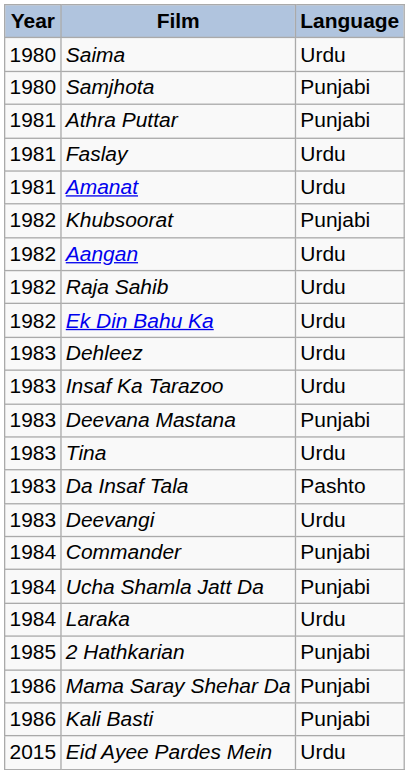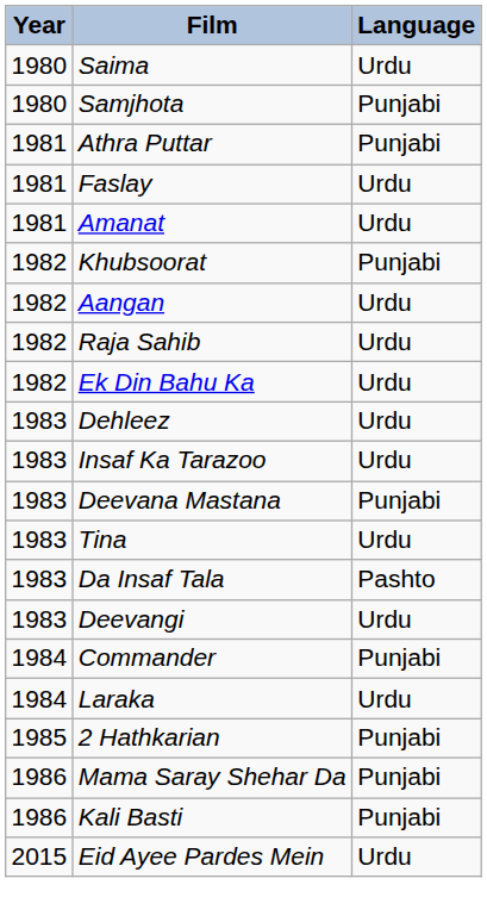- row: 1984 | Ucha Shamla Jatt Da | Punjabi
